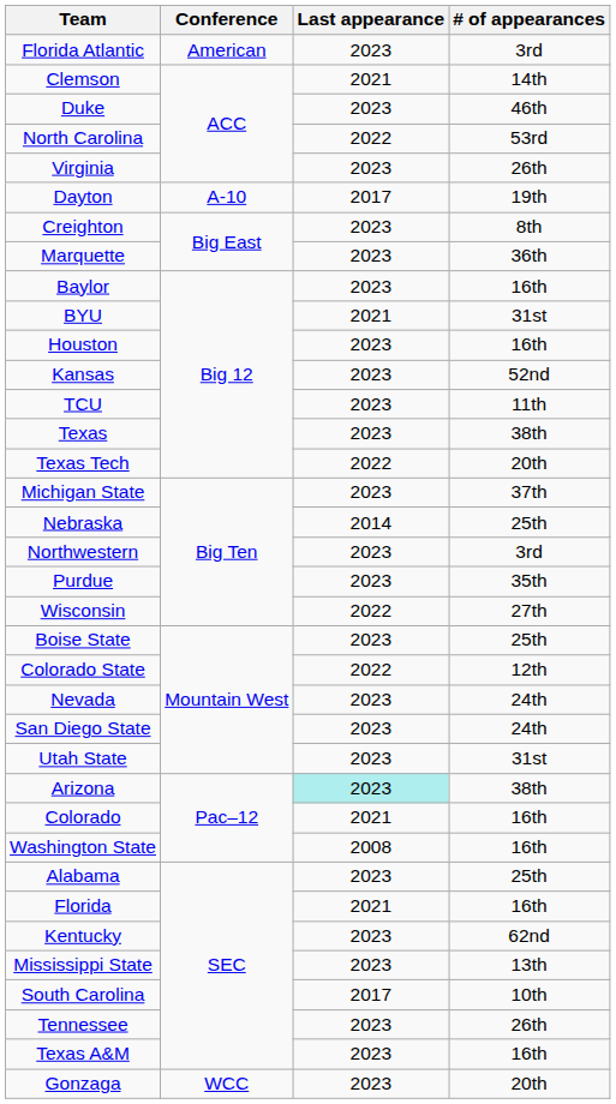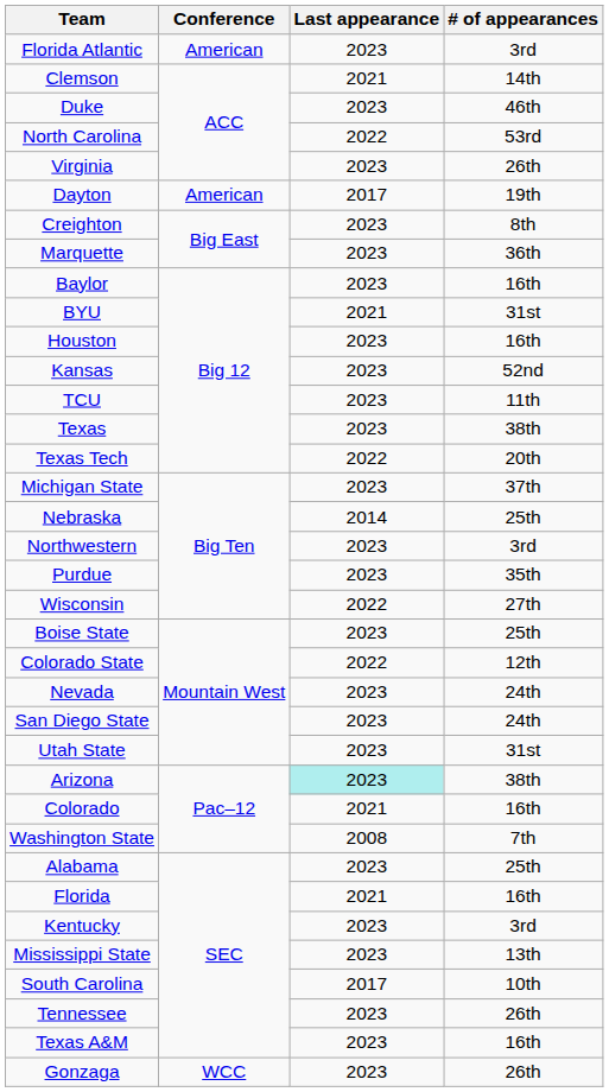Dayton | Conference: A-10 -> American
Washington State | # of appearances: 16th -> 7th
Kentucky | # of appearances: 62nd -> 3rd
Gonzaga | # of appearances: 20th -> 26th
